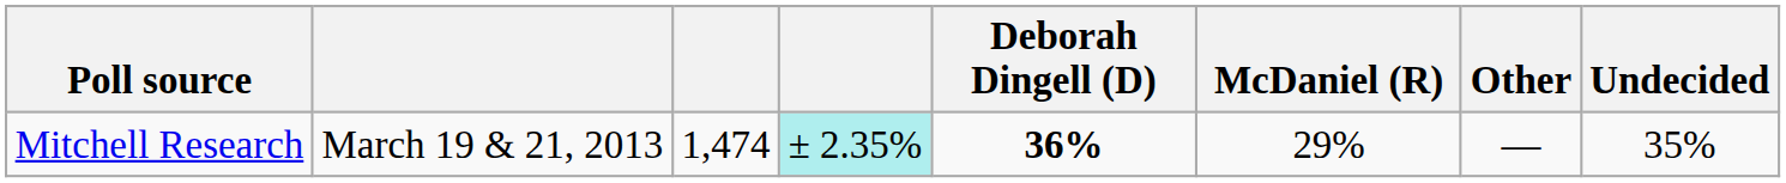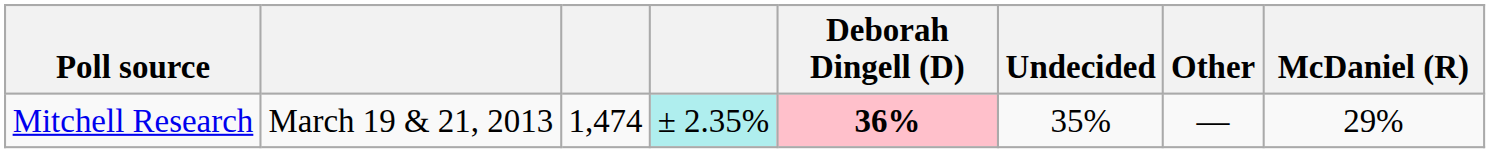columns swapped: McDaniel (R) <-> Undecided
Mitchell Research | Deborah Dingell (D): no background -> pink background
